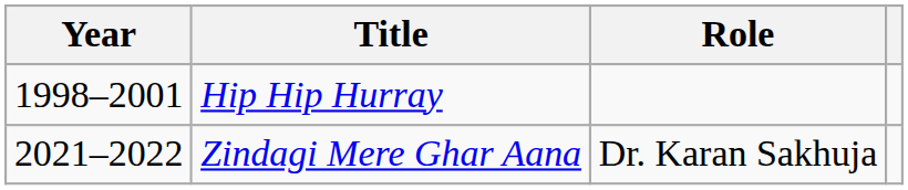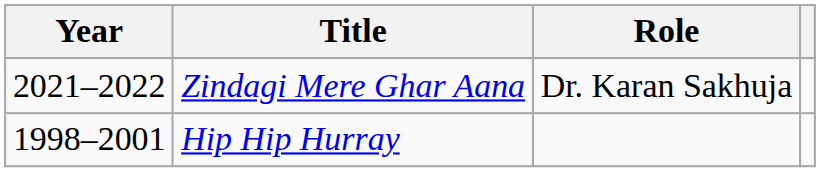rows swapped: Hip Hip Hurray <-> Zindagi Mere Ghar Aana
